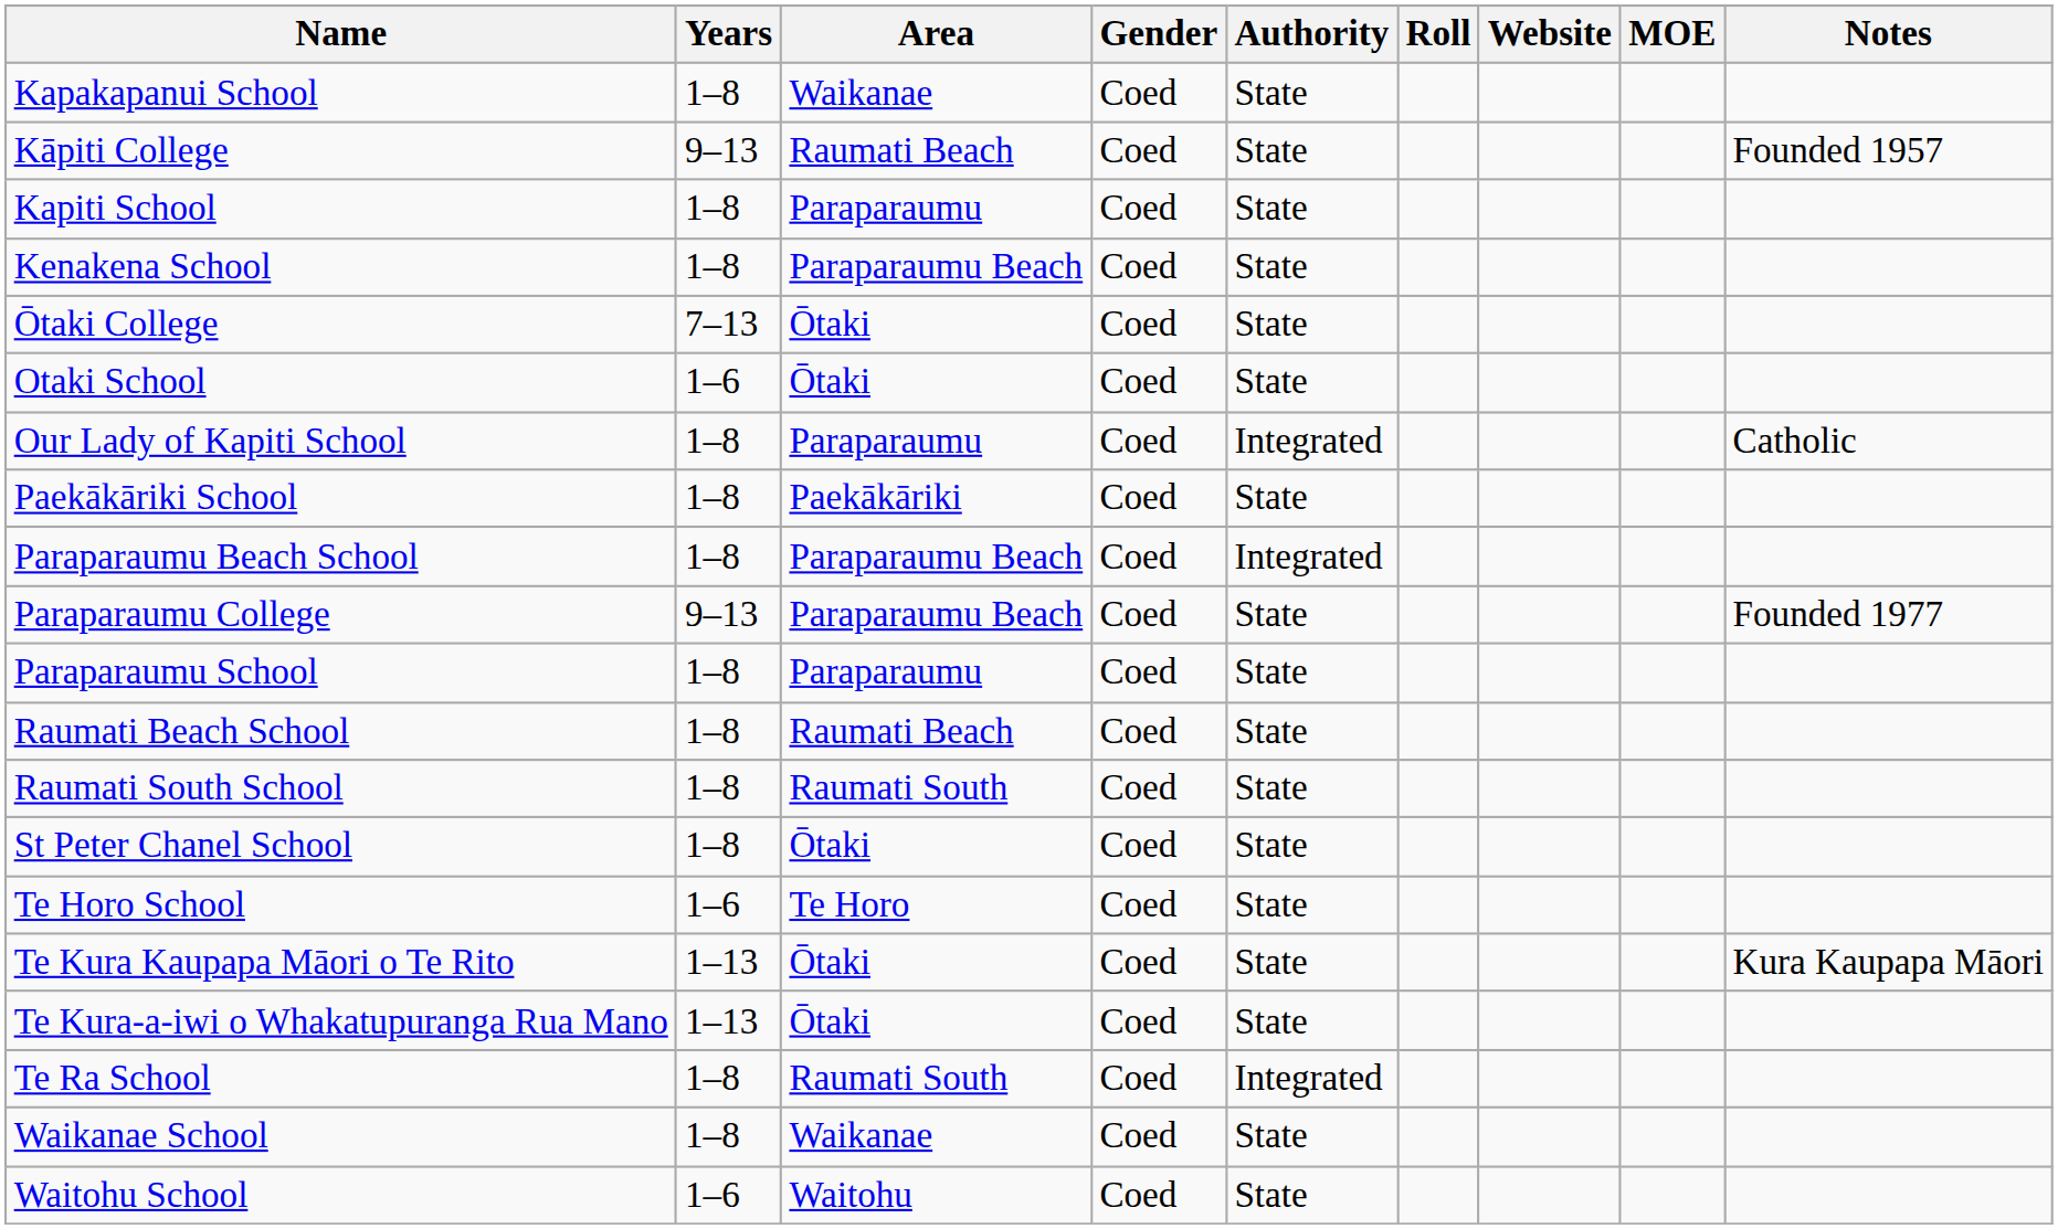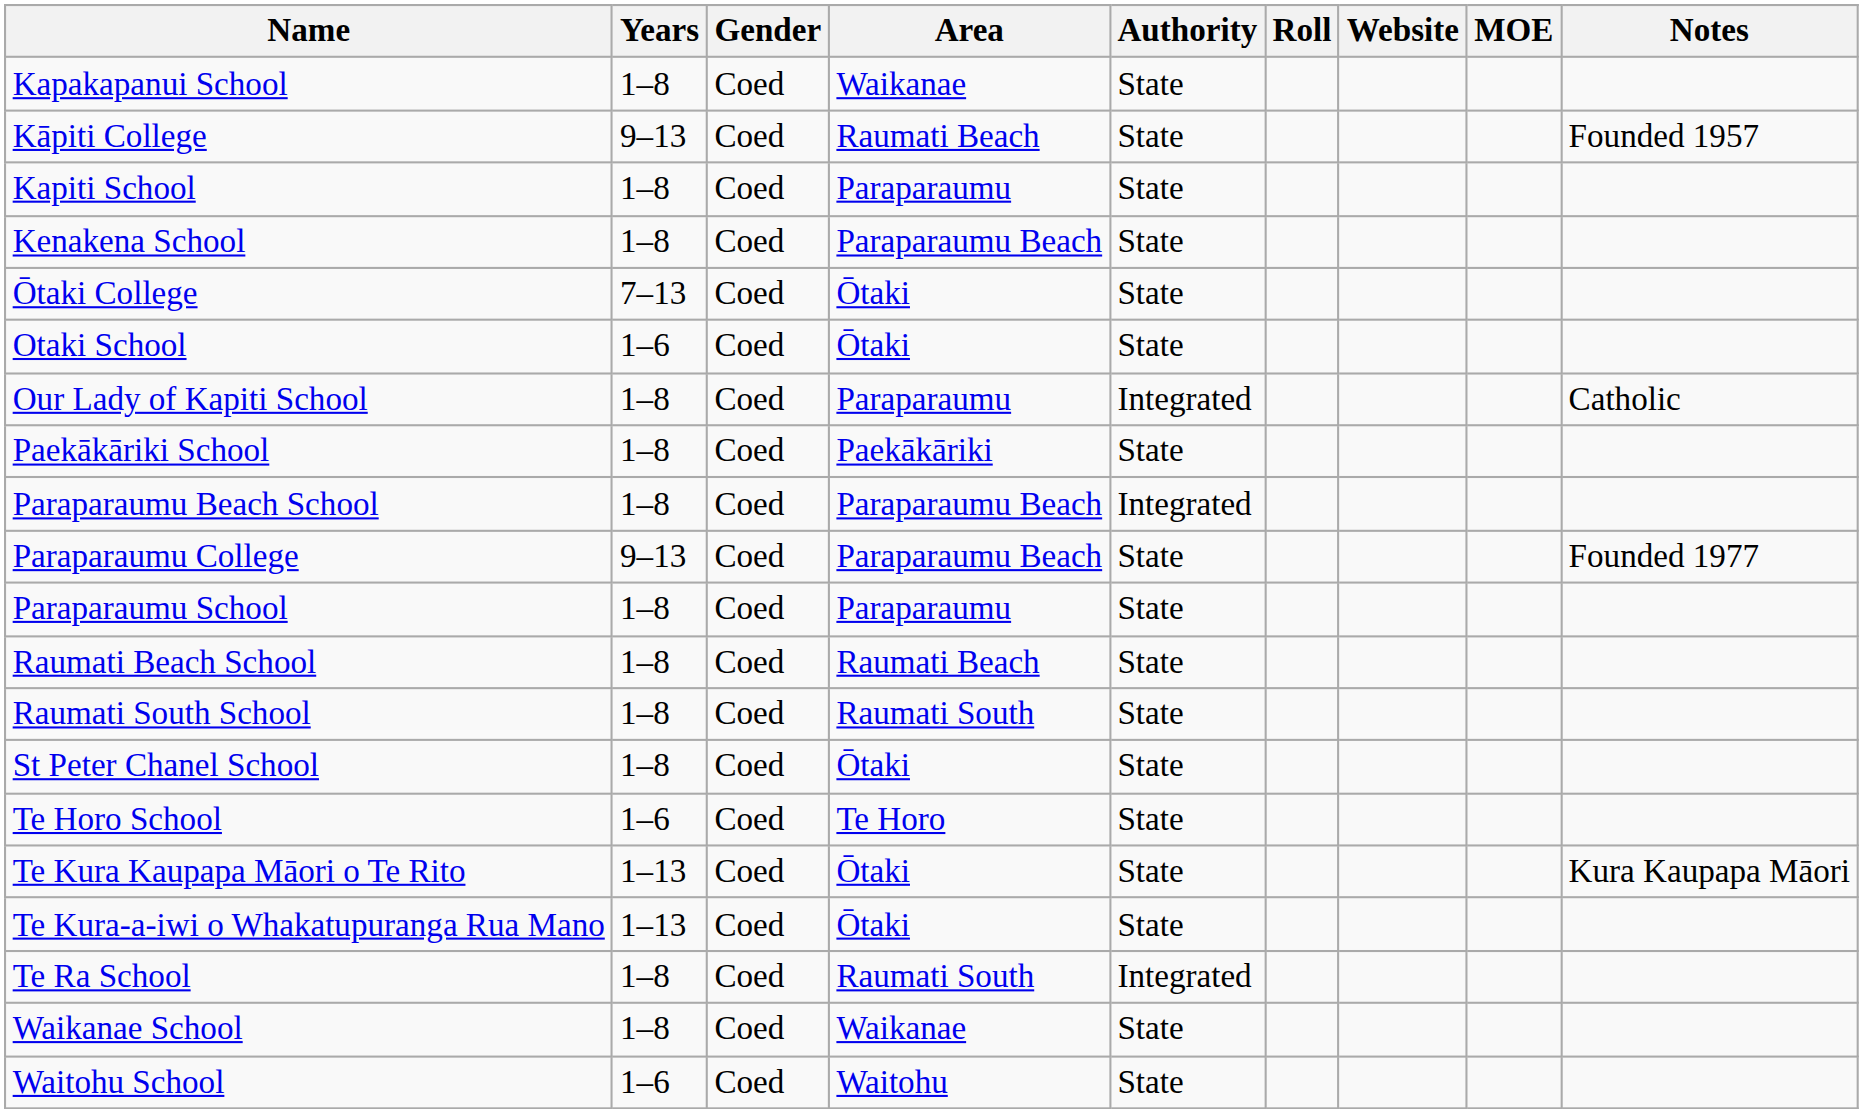columns swapped: Gender <-> Area
